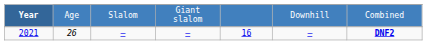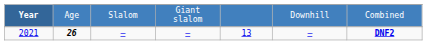2021 | column 2: normal -> bold
2021 | column 5: 16 -> 13
